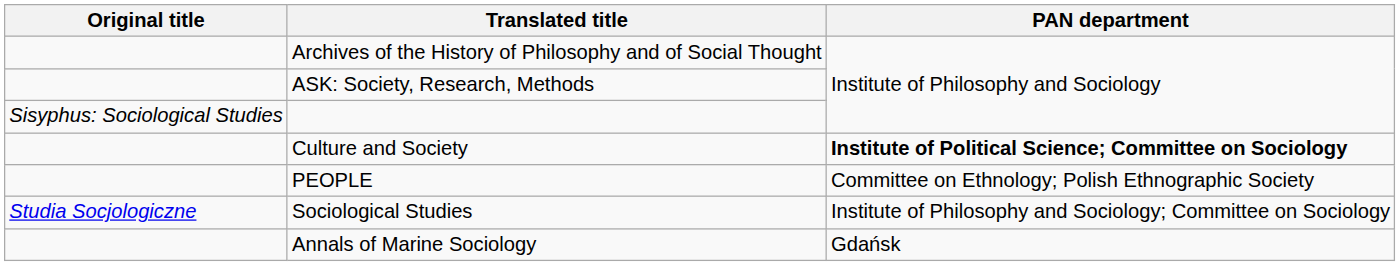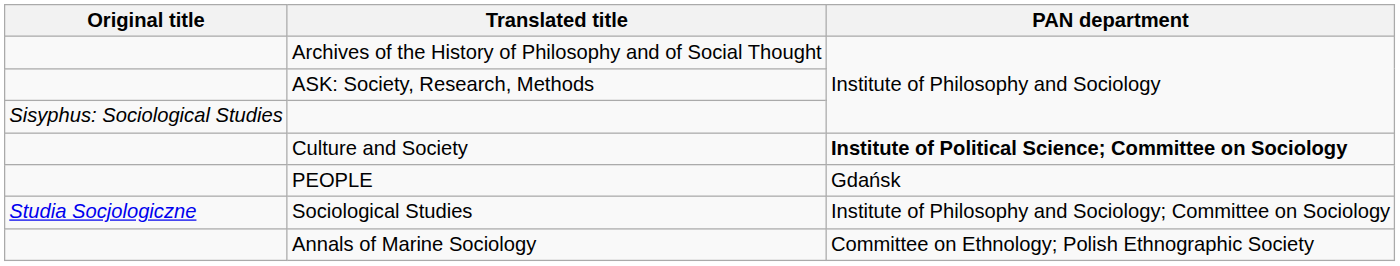PEOPLE | PAN department: Committee on Ethnology; Polish Ethnographic Society -> Gdańsk
Annals of Marine Sociology | PAN department: Gdańsk -> Committee on Ethnology; Polish Ethnographic Society
